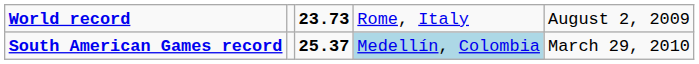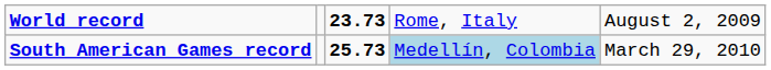South American Games record | column 3: 25.37 -> 25.73
